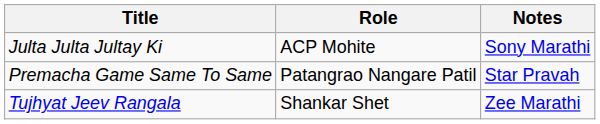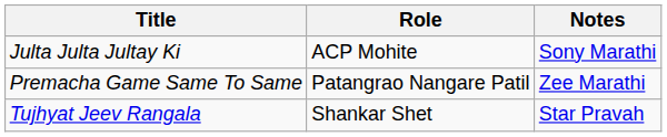Premacha Game Same To Same | Notes: Star Pravah -> Zee Marathi
Tujhyat Jeev Rangala | Notes: Zee Marathi -> Star Pravah
